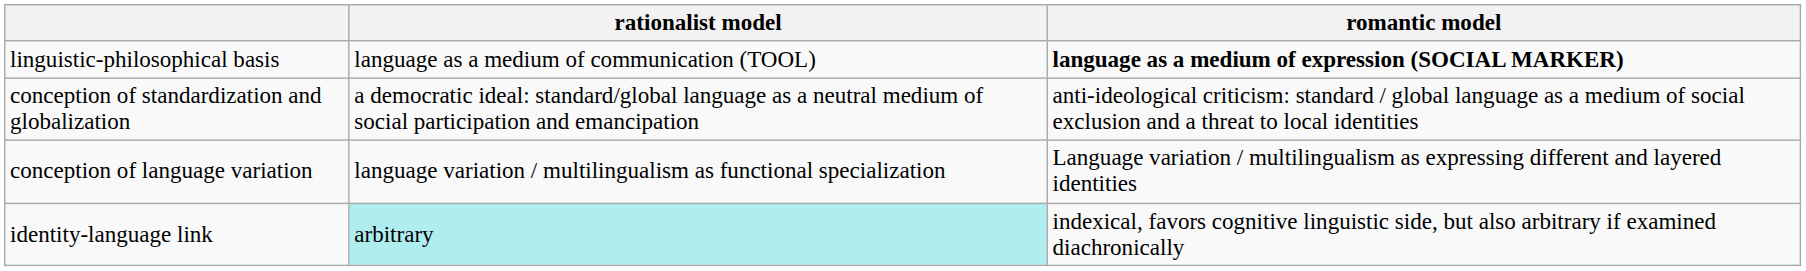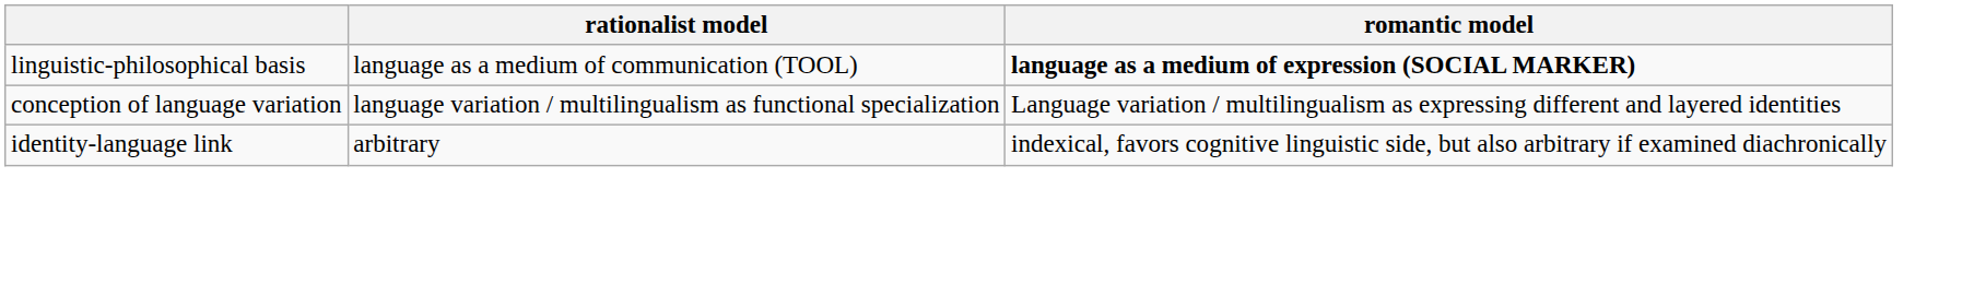- row: conception of standardization and globalization | a democratic ideal: standard/global language as a neutral medium of social participation and emancipation | anti-ideological criticism: standard / global language as a medium of social exclusion and a threat to local identities
identity-language link | rationalist model: paleturquoise background -> no background
